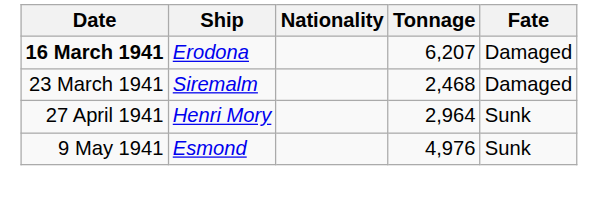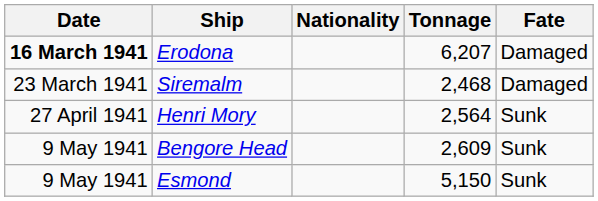Henri Mory | Tonnage: 2,964 -> 2,564
+ row: 9 May 1941 | Bengore Head | 2,609 | Sunk
Esmond | Tonnage: 4,976 -> 5,150
